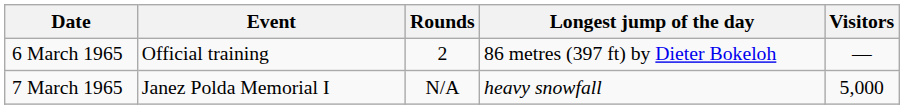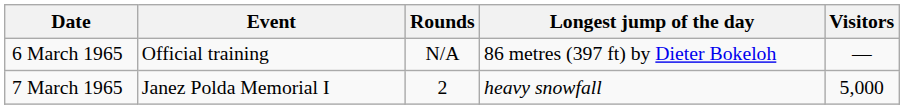6 March 1965 | Rounds: 2 -> N/A
7 March 1965 | Rounds: N/A -> 2
